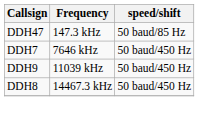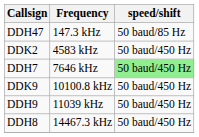+ row: DDK2 | 4583 kHz | 50 baud/450 Hz
DDH7 | speed/shift: no background -> lightgreen background
+ row: DDK9 | 10100.8 kHz | 50 baud/450 Hz
